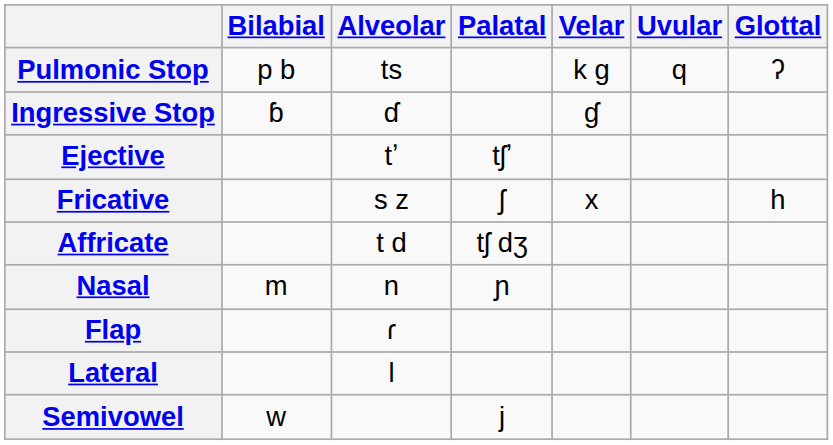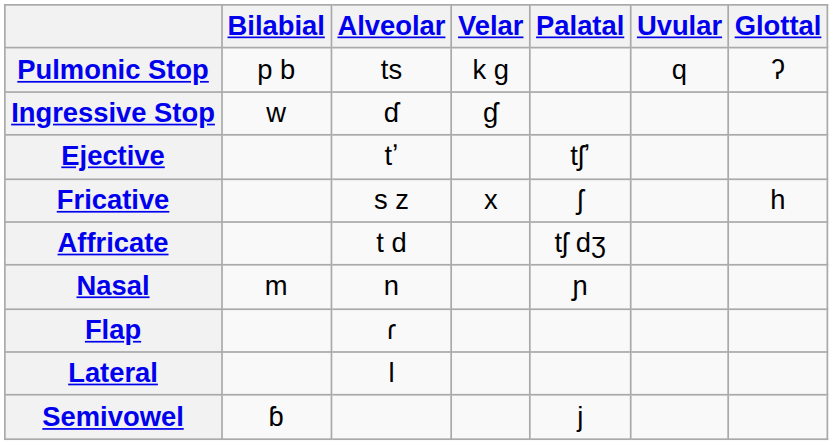columns swapped: Palatal <-> Velar
Ingressive Stop | Bilabial: ɓ -> w
Semivowel | Bilabial: w -> ɓ
